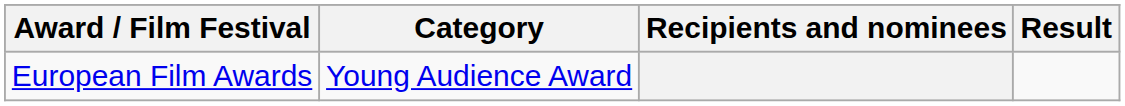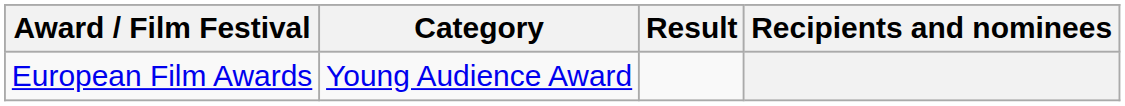columns swapped: Recipients and nominees <-> Result
